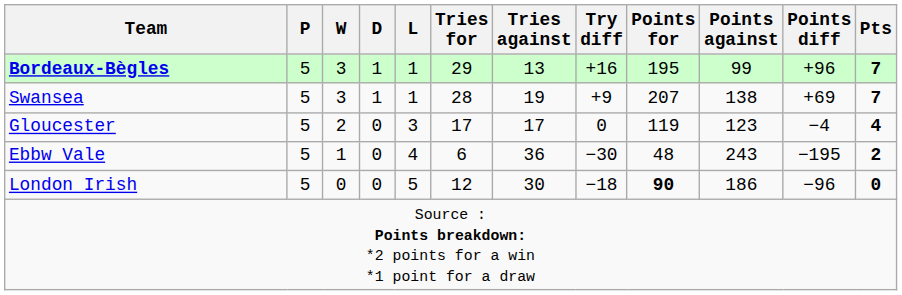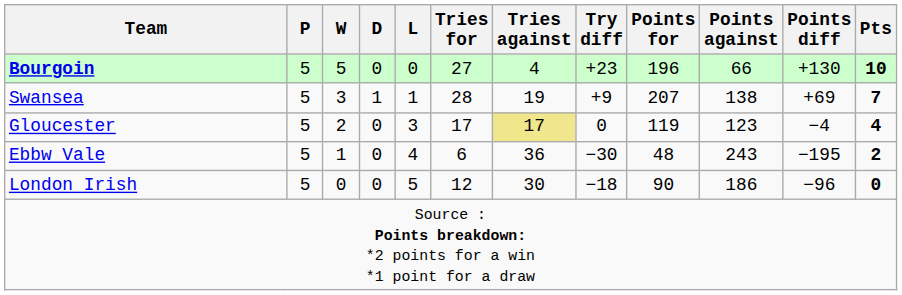+ row: Bourgoin | 5 | 5 | 0 | 0 | 27 | 4 | +23 | 196 | 66 | +130 | 10
- row: Bordeaux-Bègles | 5 | 3 | 1 | 1 | 29 | 13 | +16 | 195 | 99 | +96 | 7
Gloucester | Tries against: no background -> khaki background
London Irish | Points for: bold -> normal
